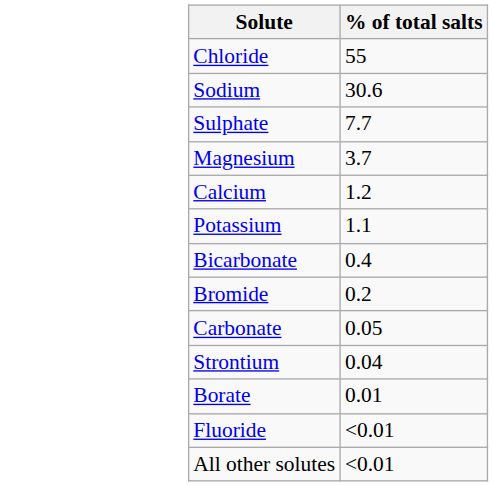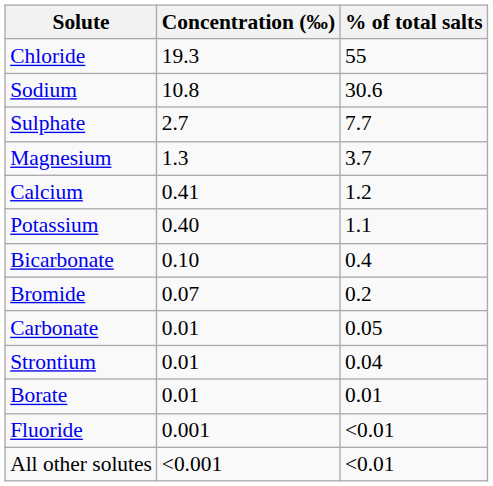+ column: Concentration (‰) | 19.3 | 10.8 | 2.7 | 1.3 | 0.41 | 0.40 | 0.10 | 0.07 | 0.01 | 0.01 | 0.01 | 0.001 | <0.001
